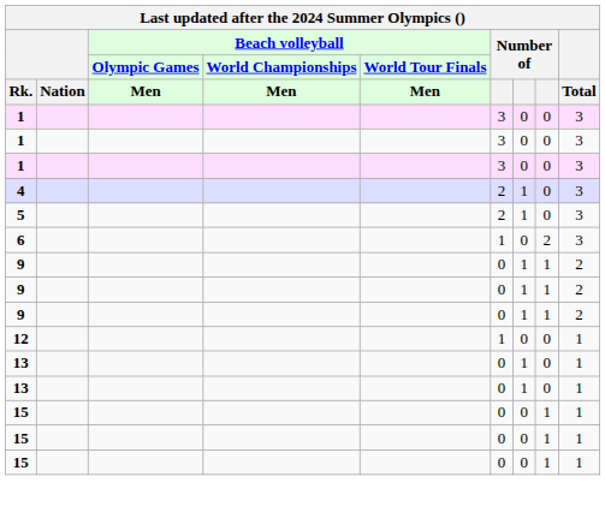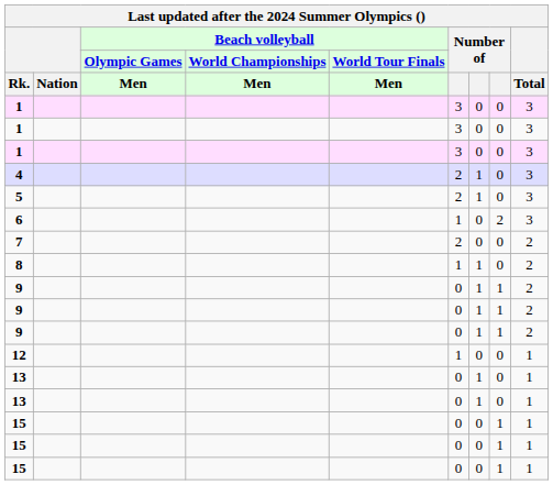+ row: 7 | 2 | 0 | 0 | 2
+ row: 8 | 1 | 1 | 0 | 2
